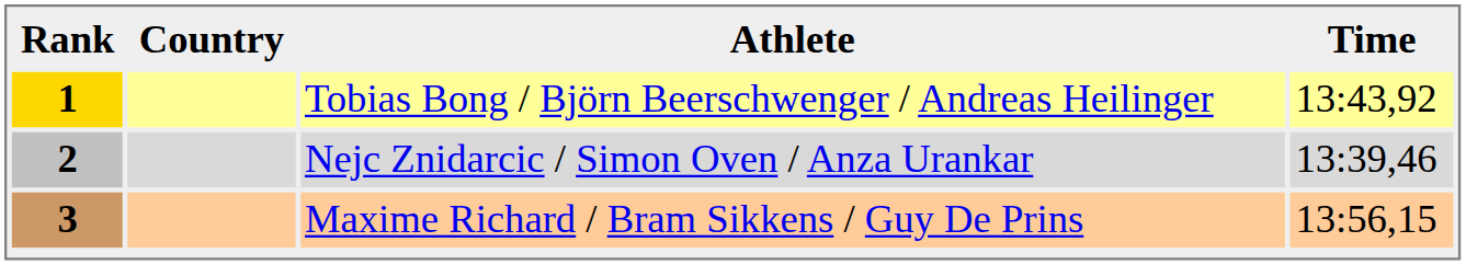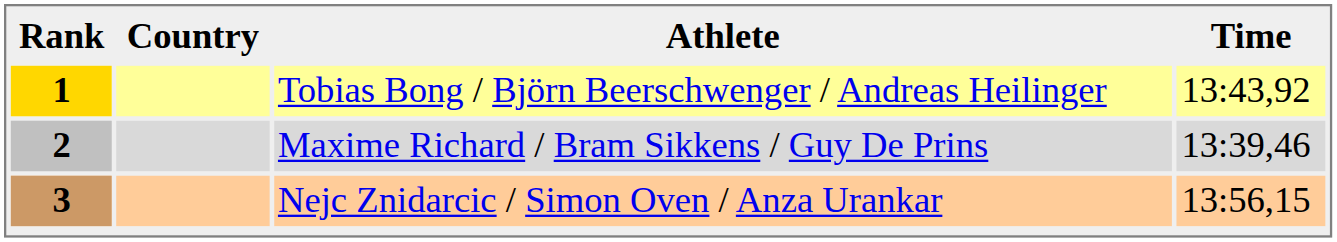2 | Athlete: Nejc Znidarcic / Simon Oven / Anza Urankar -> Maxime Richard / Bram Sikkens / Guy De Prins
3 | Athlete: Maxime Richard / Bram Sikkens / Guy De Prins -> Nejc Znidarcic / Simon Oven / Anza Urankar
